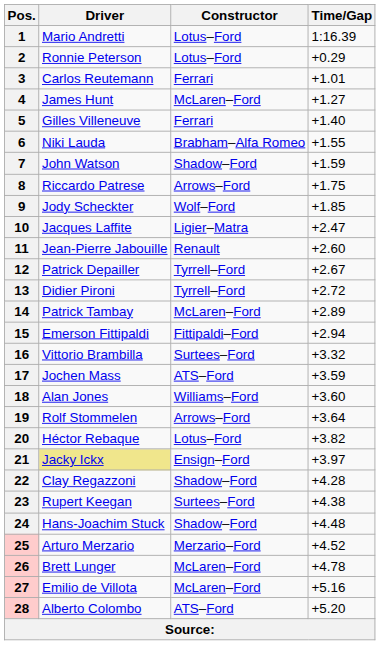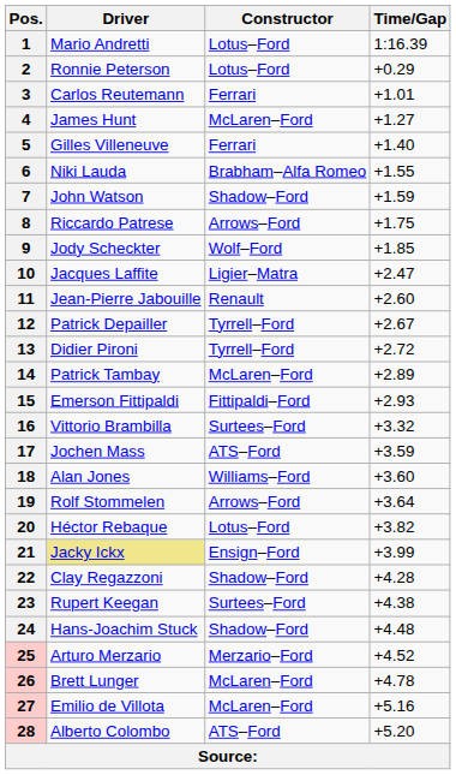15 | Time/Gap: +2.94 -> +2.93
21 | Time/Gap: +3.97 -> +3.99
